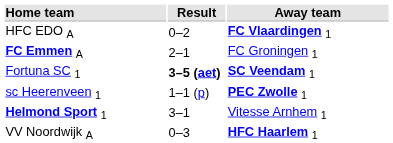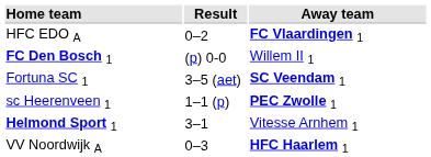- row: FC Emmen A | 2–1 | FC Groningen 1
+ row: FC Den Bosch 1 | (p) 0-0 | Willem II 1
Fortuna SC 1 | Result: bold -> normal
